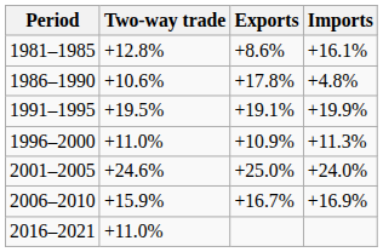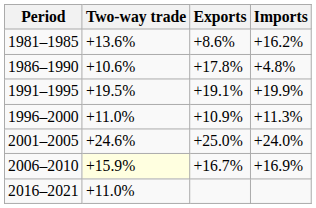1981–1985 | Two-way trade: +12.8% -> +13.6%
1981–1985 | Imports: +16.1% -> +16.2%
2006–2010 | Two-way trade: no background -> lightyellow background
